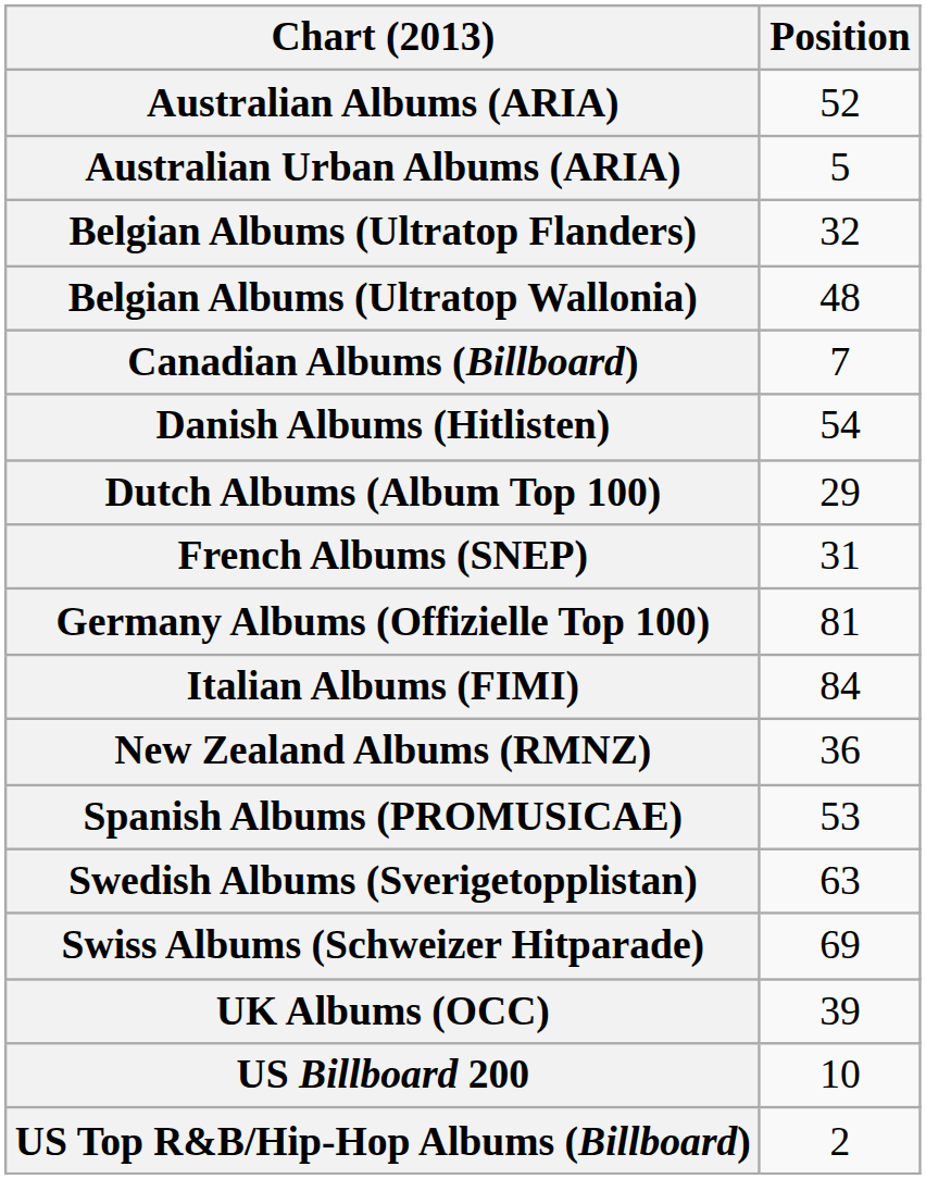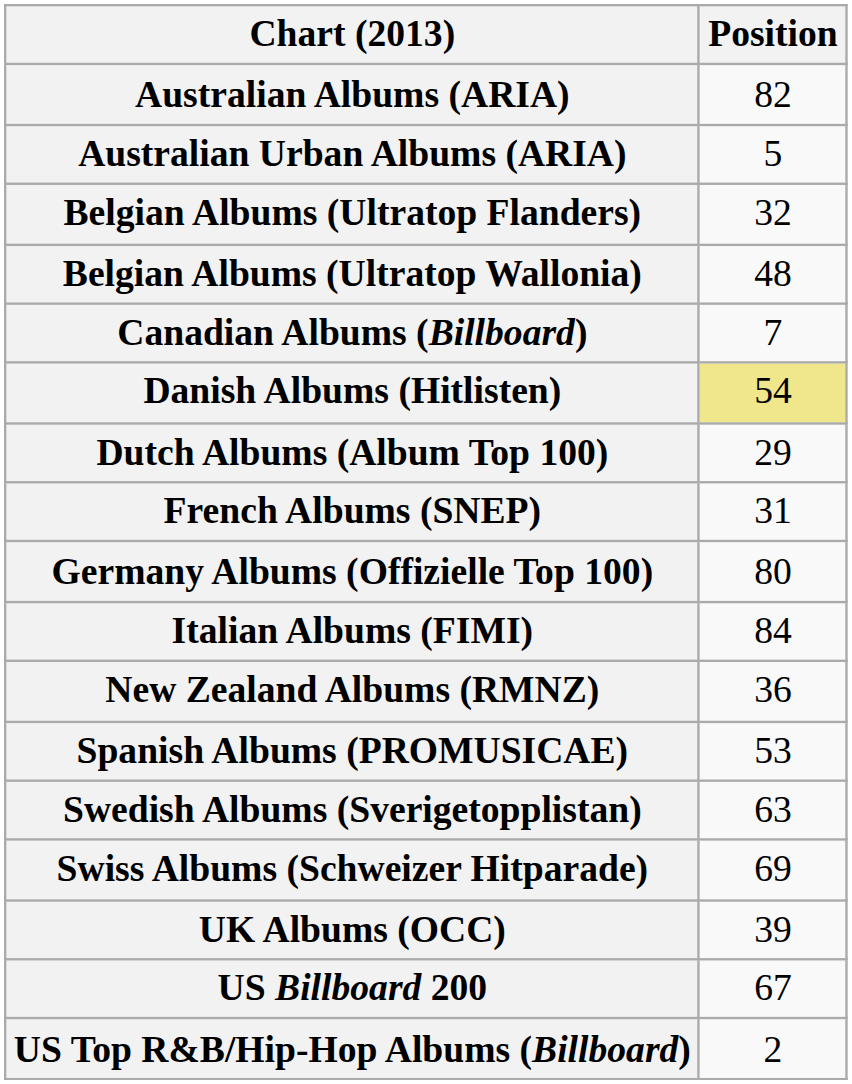Australian Albums (ARIA) | Position: 52 -> 82
Danish Albums (Hitlisten) | Position: no background -> khaki background
Germany Albums (Offizielle Top 100) | Position: 81 -> 80
US Billboard 200 | Position: 10 -> 67
